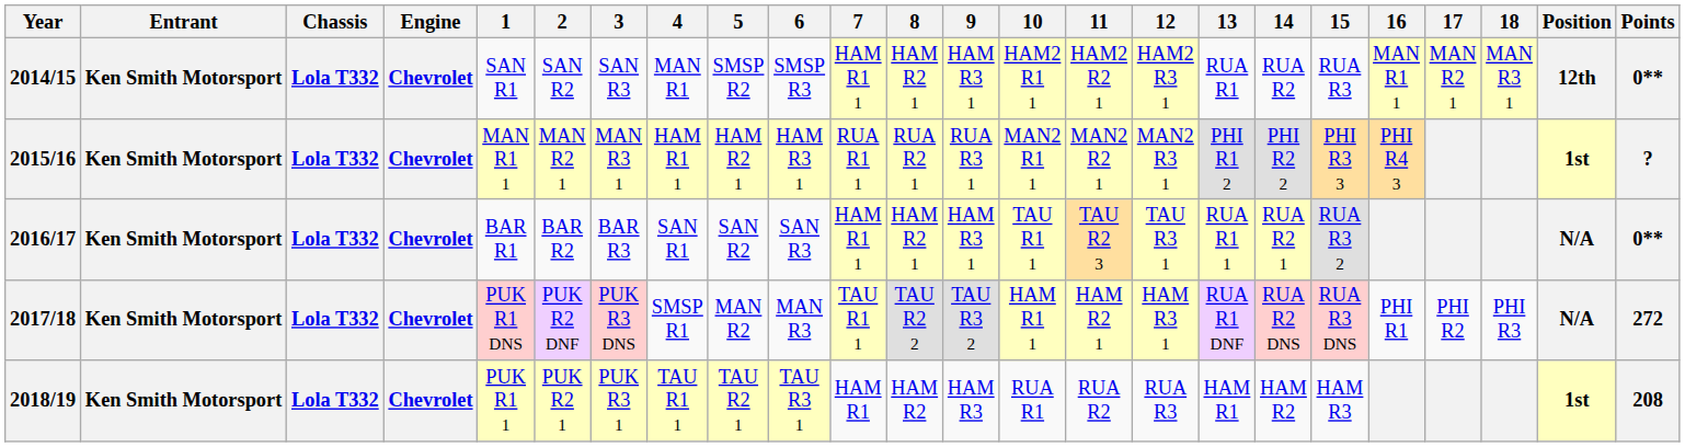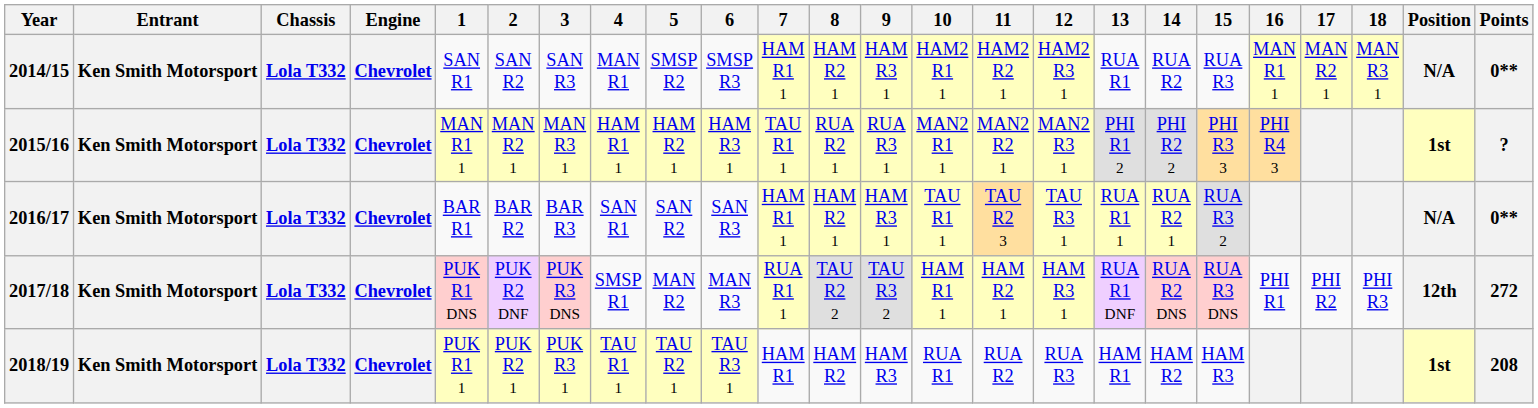2014/15 | Position: 12th -> N/A
2015/16 | 7: RUA R1 1 -> TAU R1 1
2017/18 | 7: TAU R1 1 -> RUA R1 1
2017/18 | Position: N/A -> 12th
